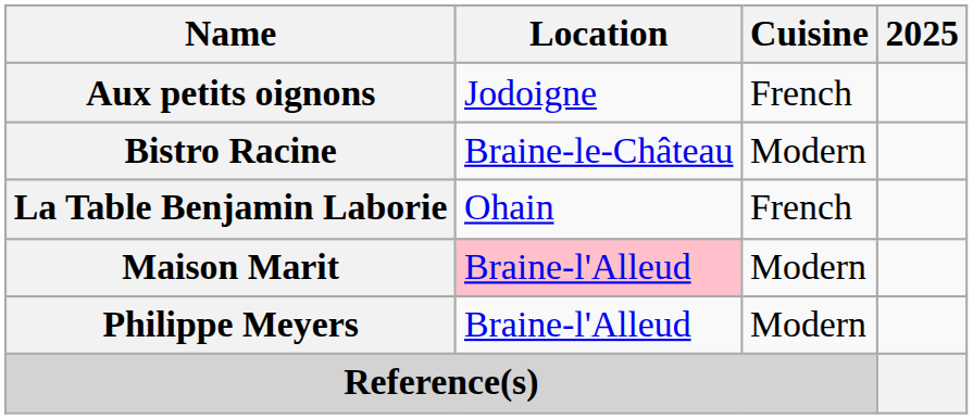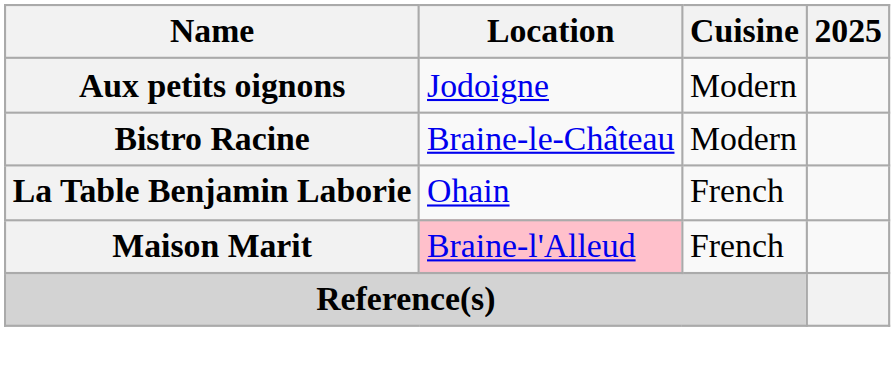Aux petits oignons | Cuisine: French -> Modern
Maison Marit | Cuisine: Modern -> French
- row: Philippe Meyers | Braine-l'Alleud | Modern
